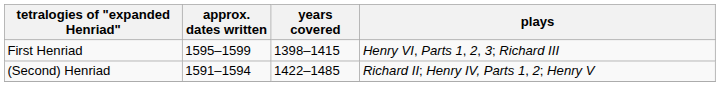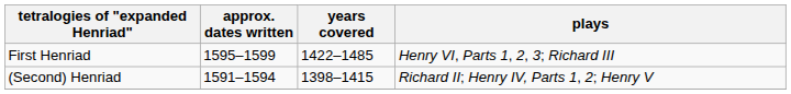First Henriad | years covered: 1398–1415 -> 1422–1485
(Second) Henriad | years covered: 1422–1485 -> 1398–1415
